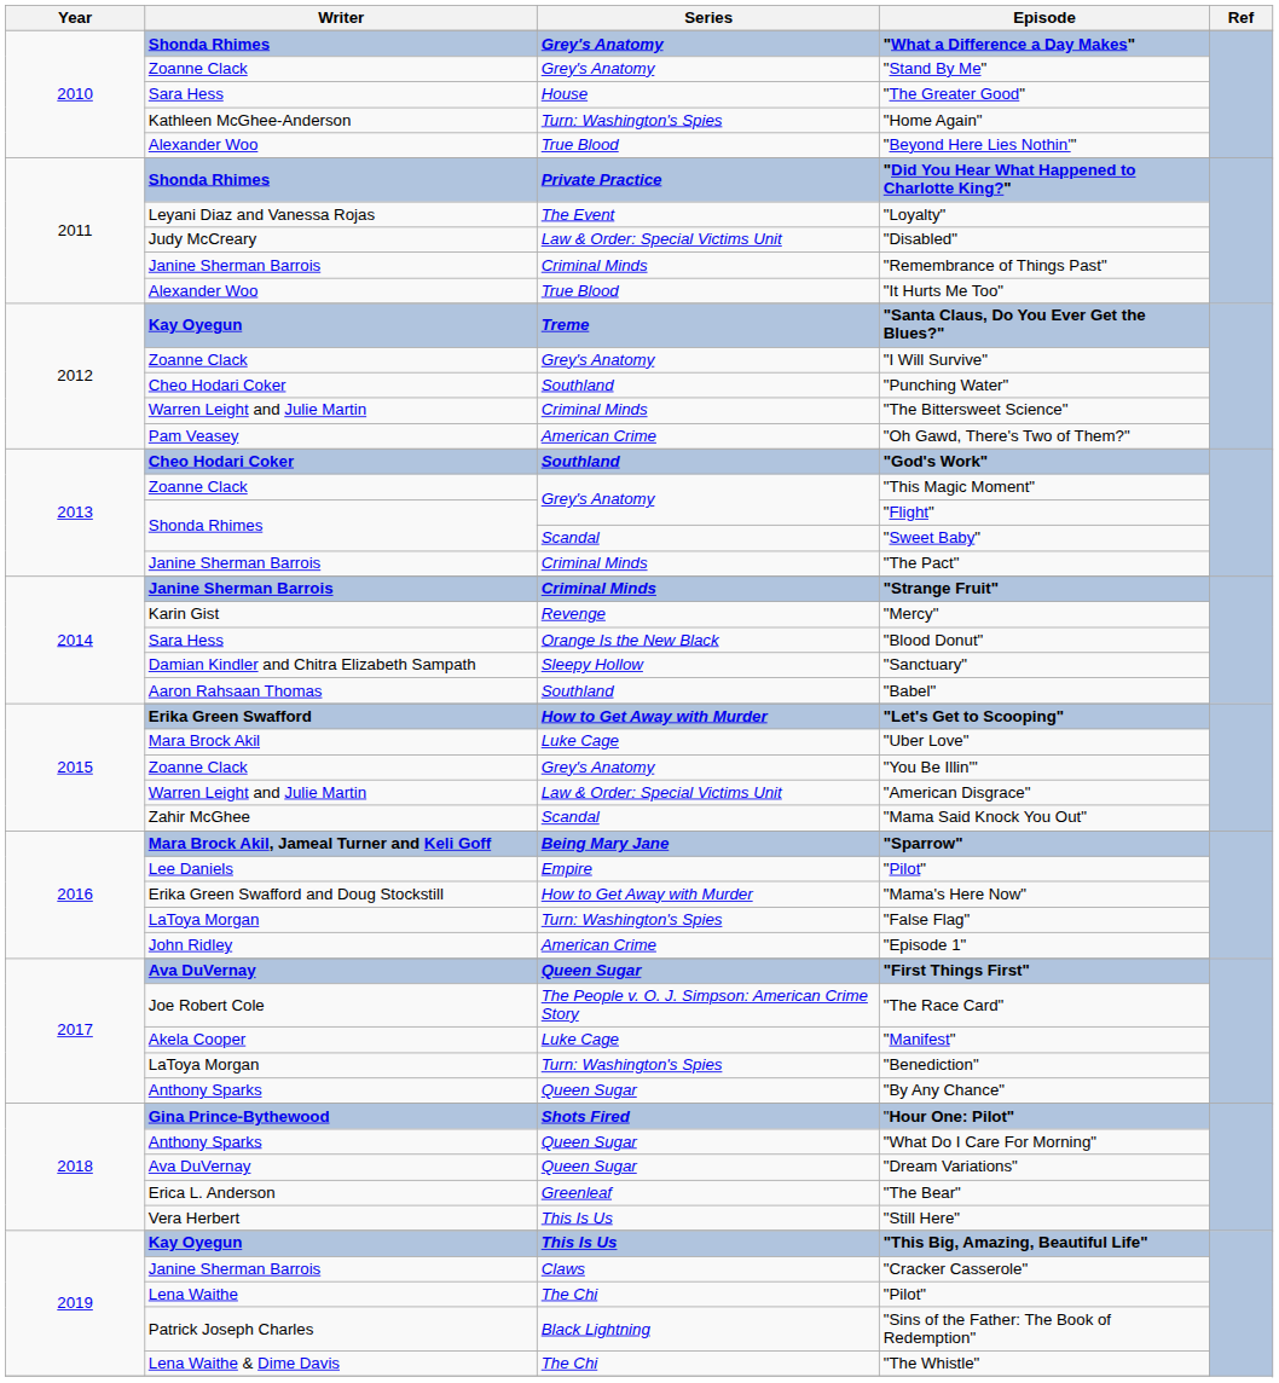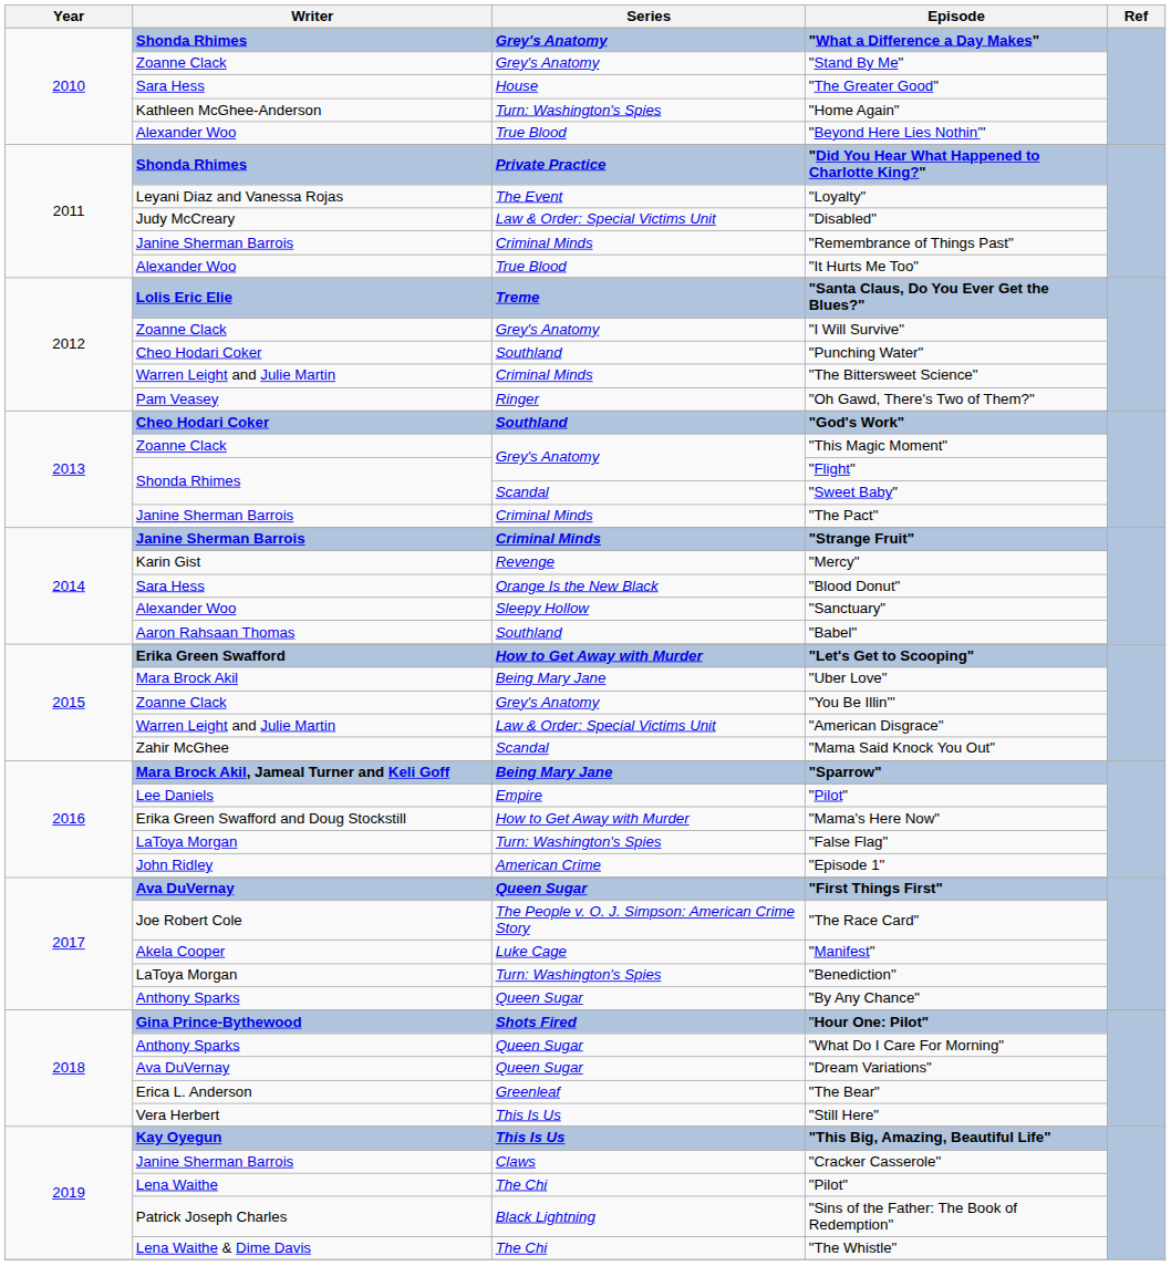"Santa Claus, Do You Ever Get the Blues?" | Writer: Kay Oyegun -> Lolis Eric Elie
"Oh Gawd, There's Two of Them?" | Series: American Crime -> Ringer
"Sanctuary" | Writer: Damian Kindler and Chitra Elizabeth Sampath -> Alexander Woo
"Uber Love" | Series: Luke Cage -> Being Mary Jane
